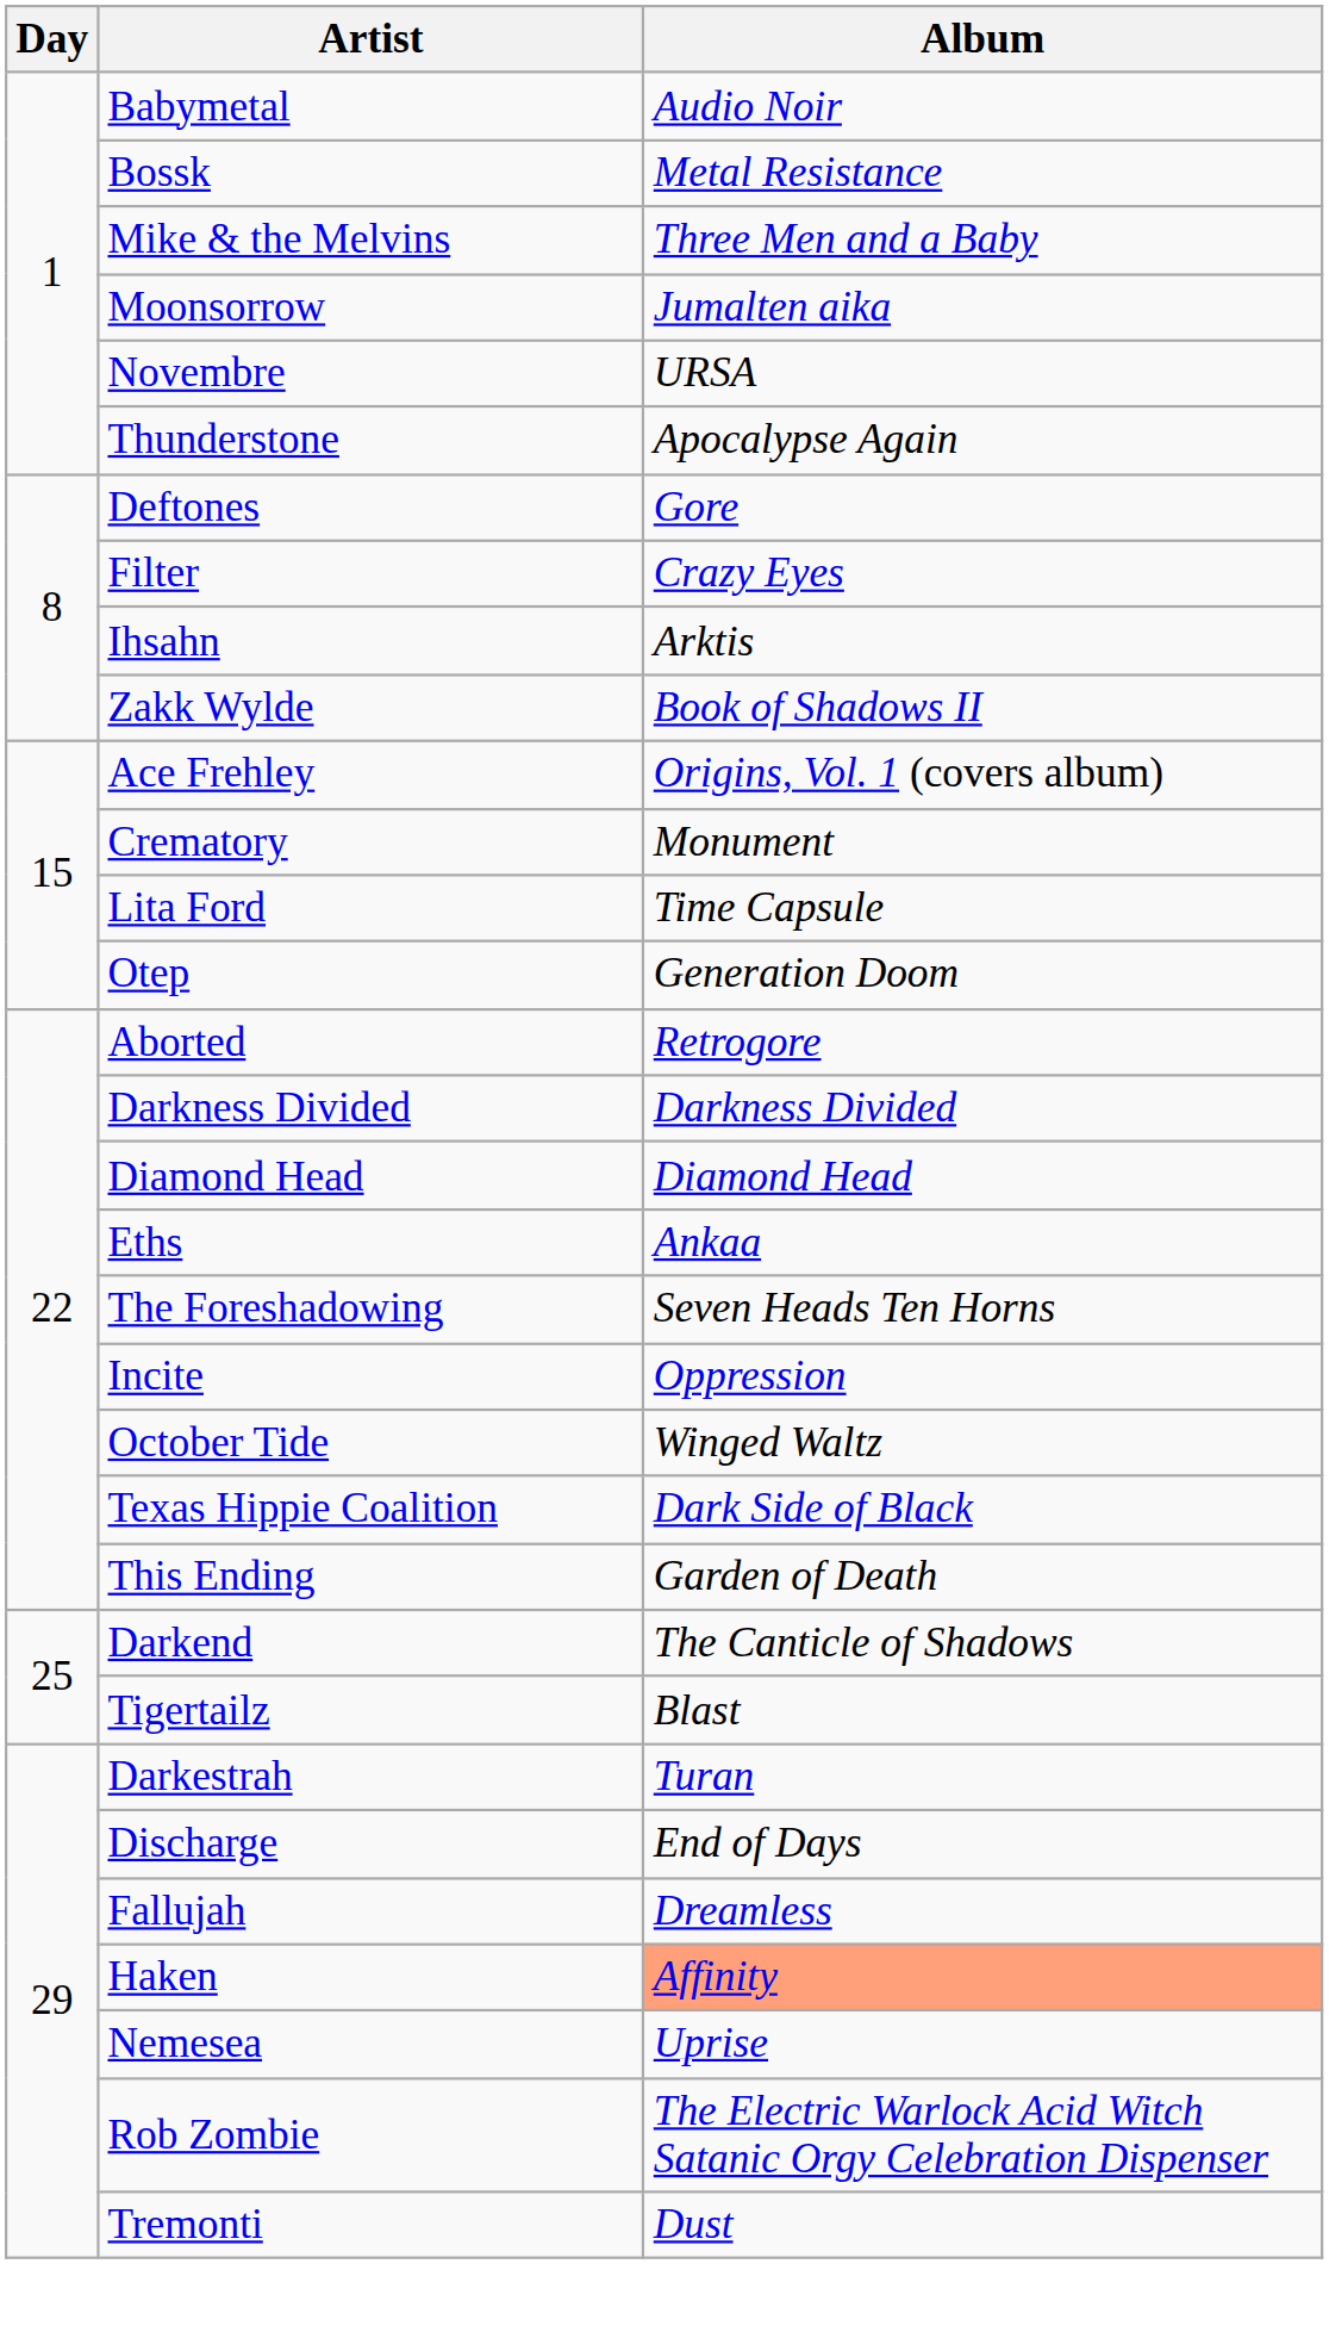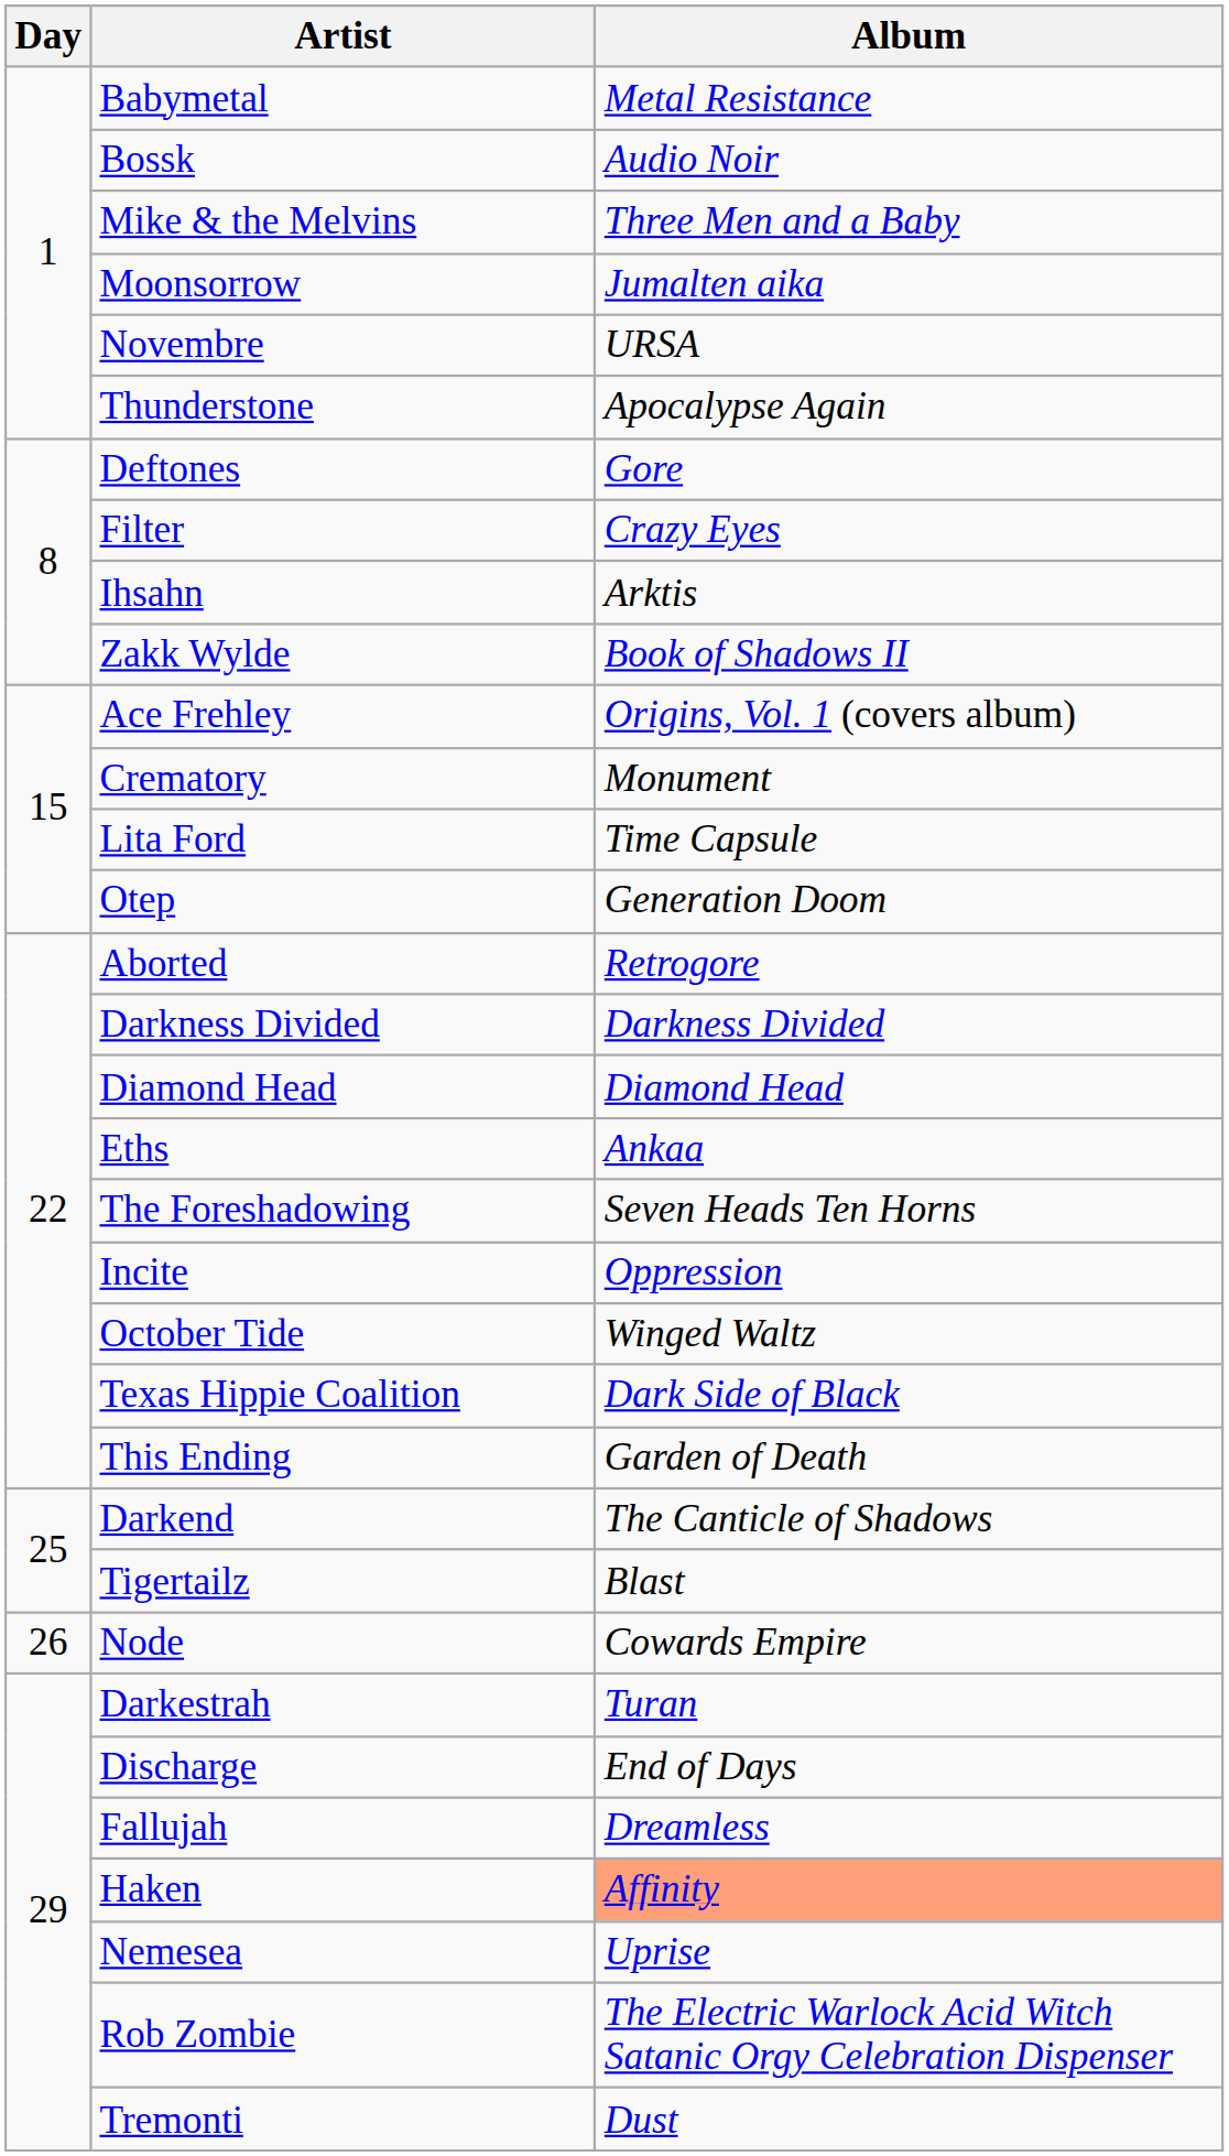Babymetal | Album: Audio Noir -> Metal Resistance
Bossk | Album: Metal Resistance -> Audio Noir
+ row: 26 | Node | Cowards Empire
